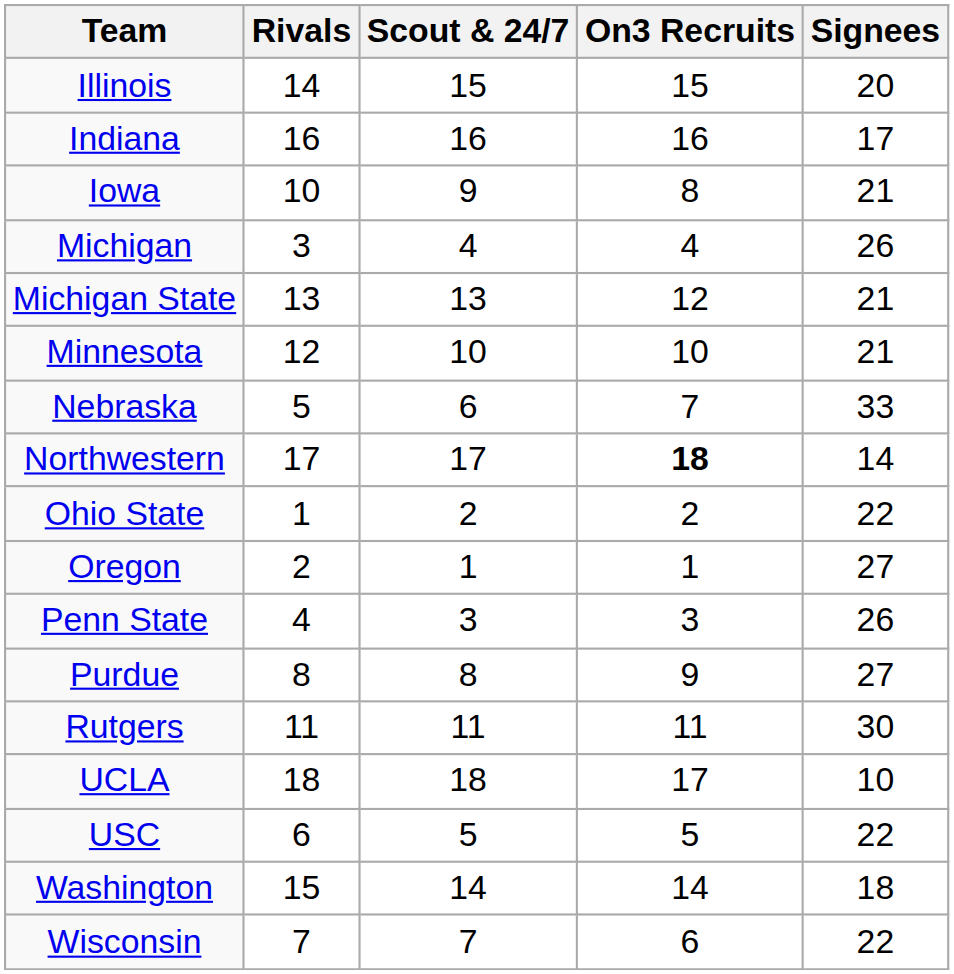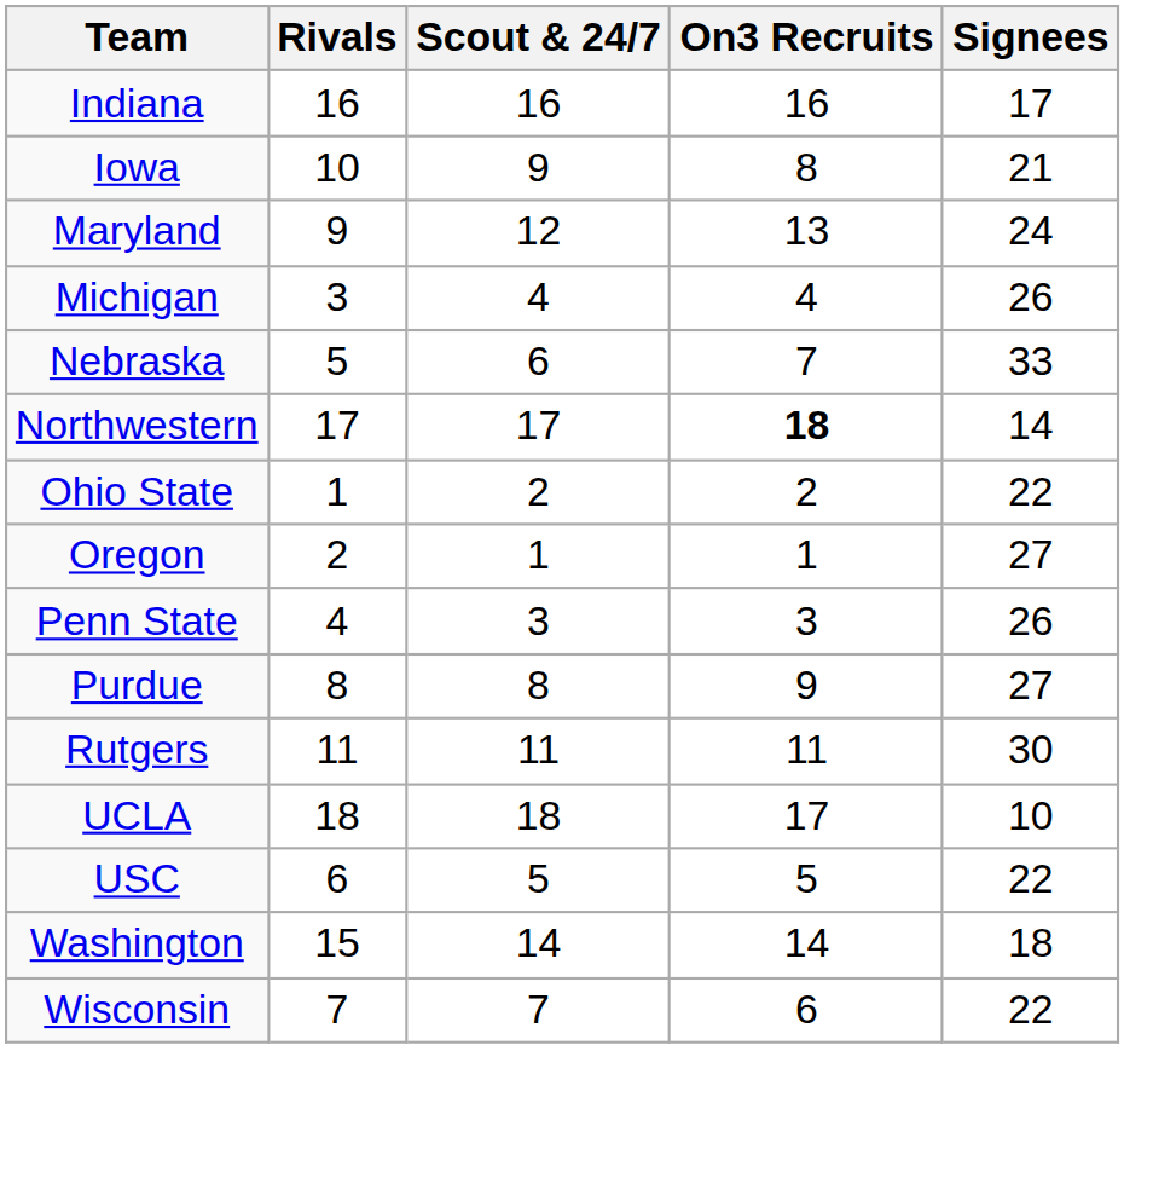- row: Illinois | 14 | 15 | 15 | 20
+ row: Maryland | 9 | 12 | 13 | 24
- row: Michigan State | 13 | 13 | 12 | 21
- row: Minnesota | 12 | 10 | 10 | 21
